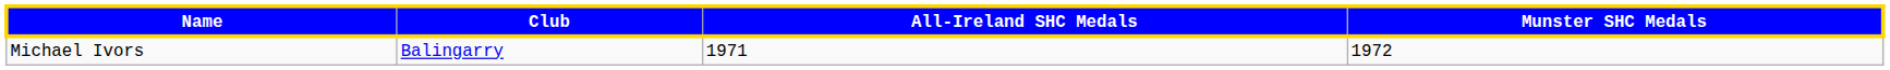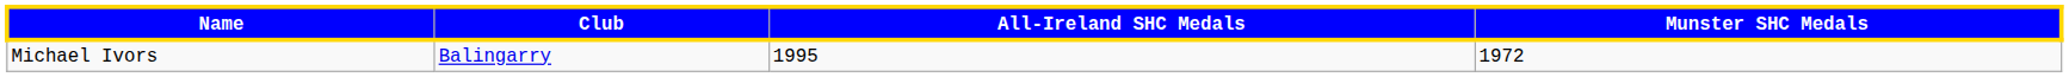Michael Ivors | All-Ireland SHC Medals: 1971 -> 1995
